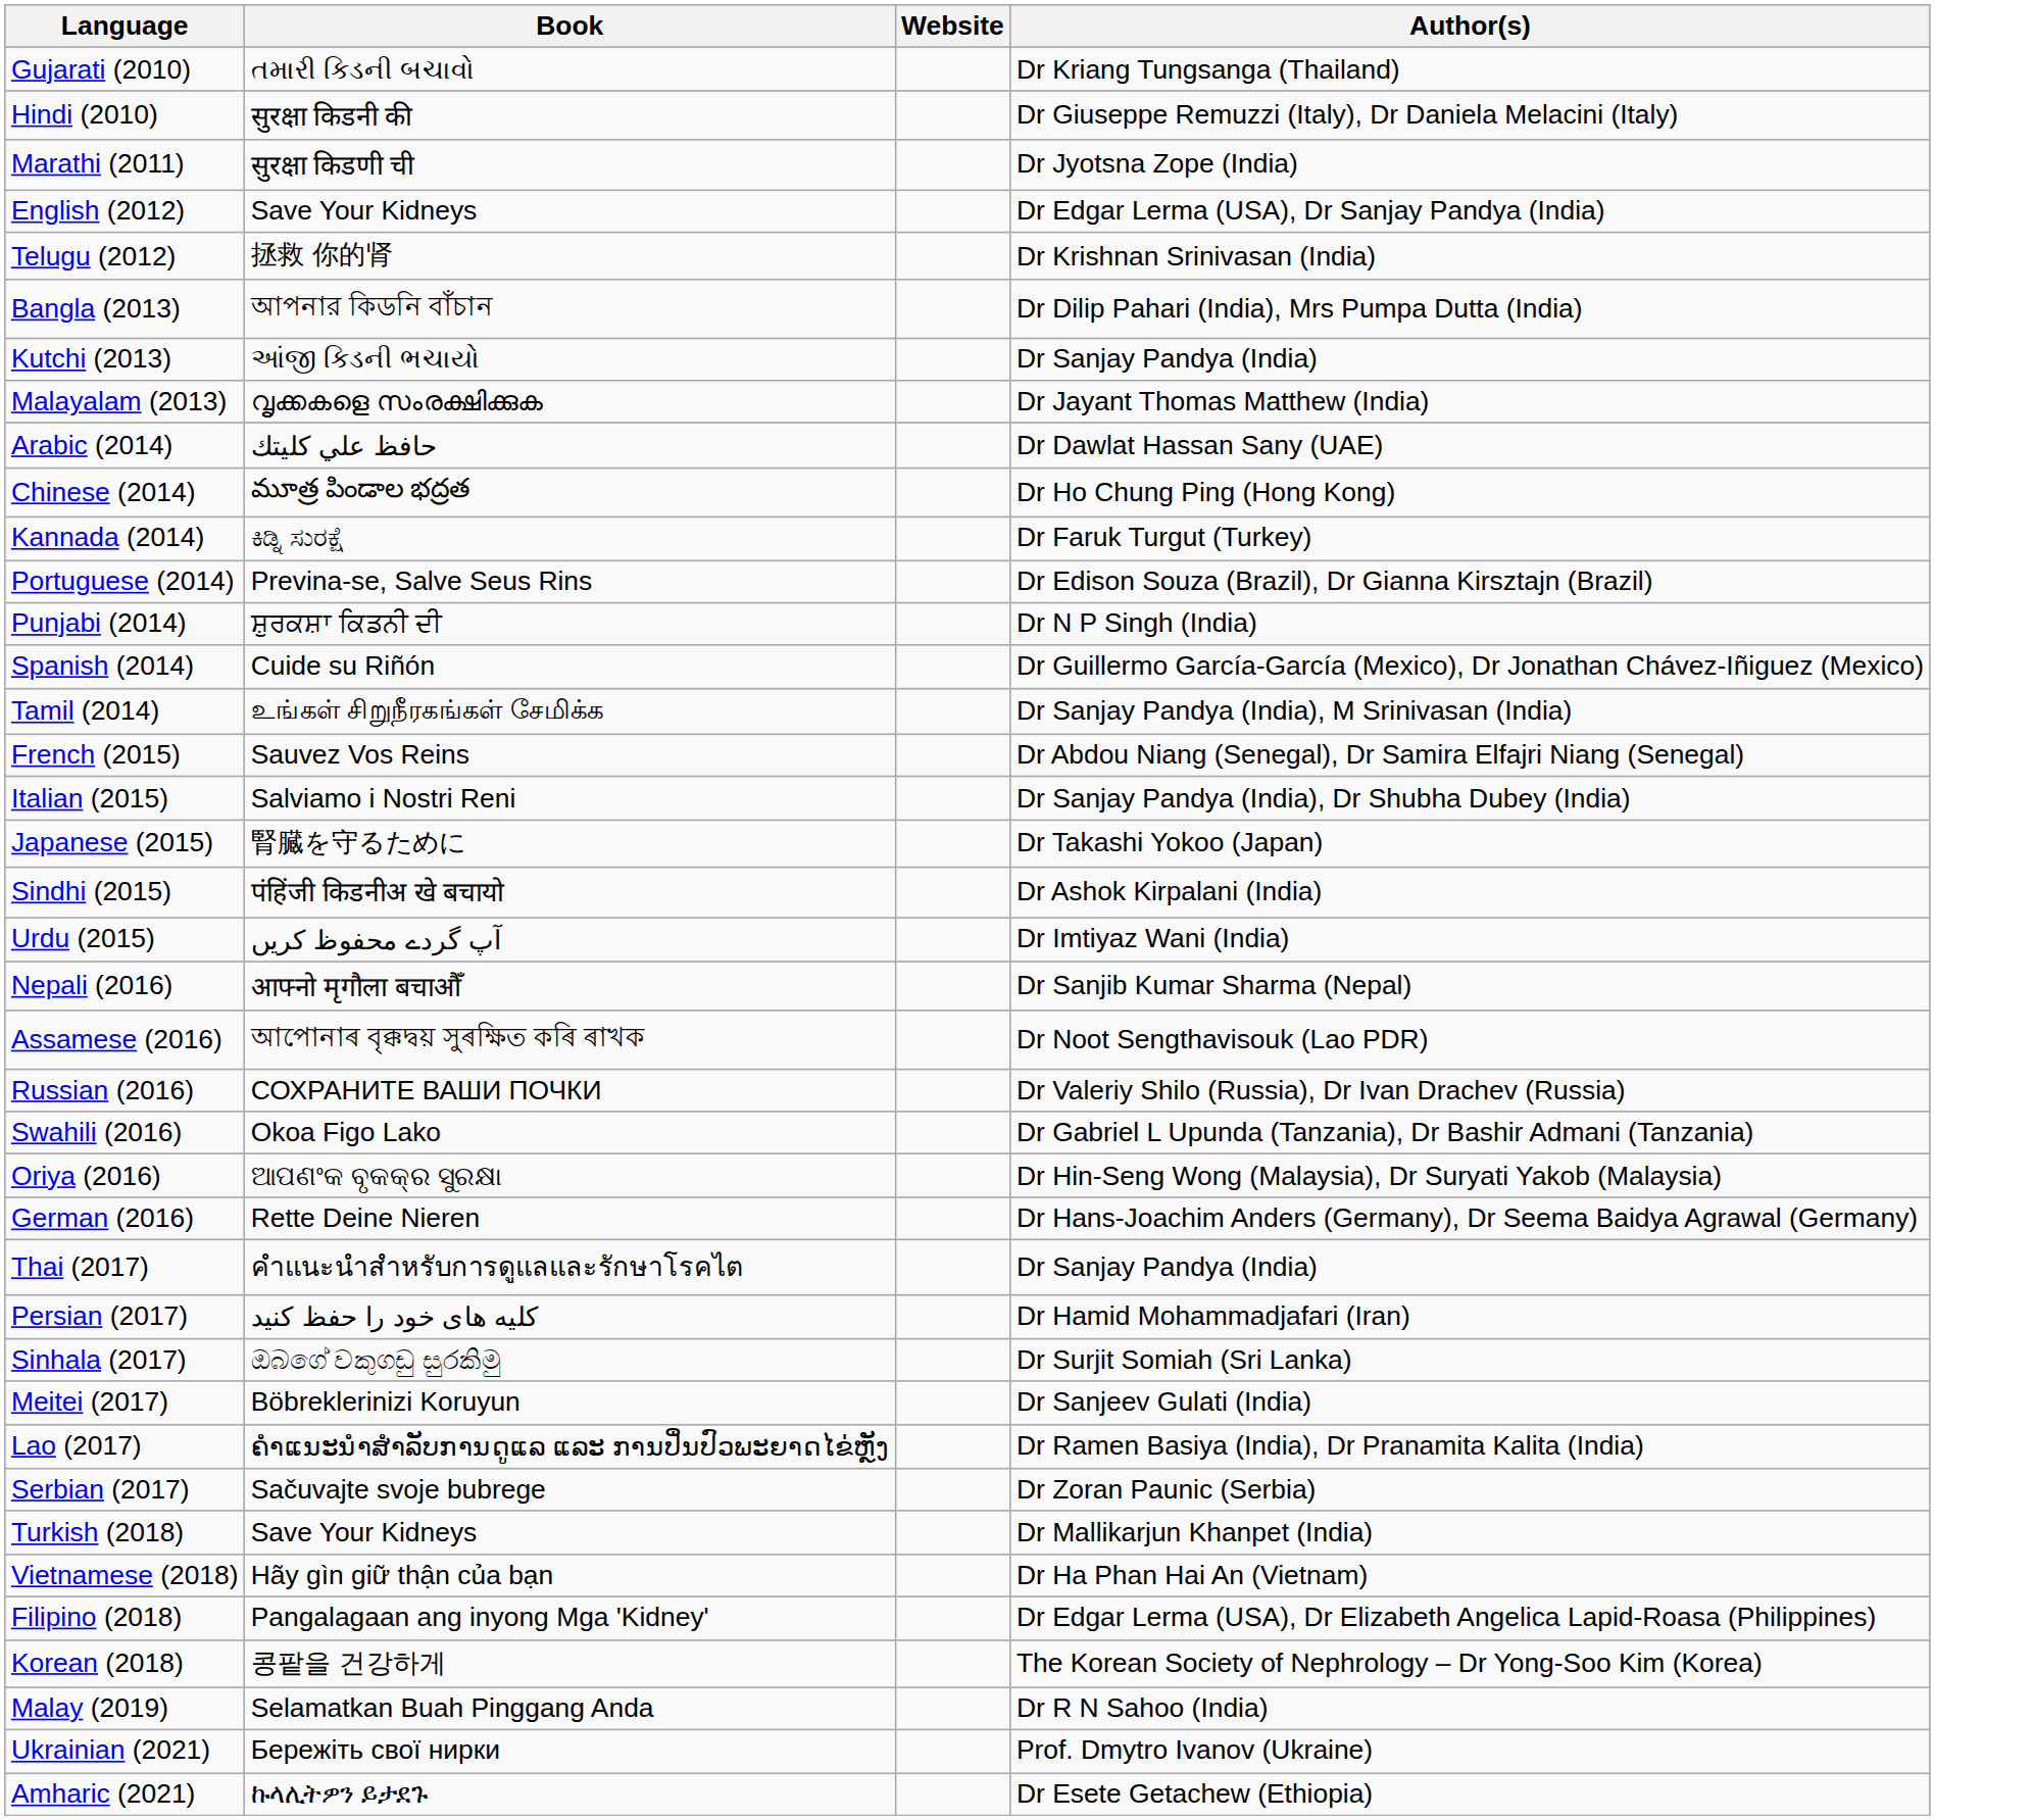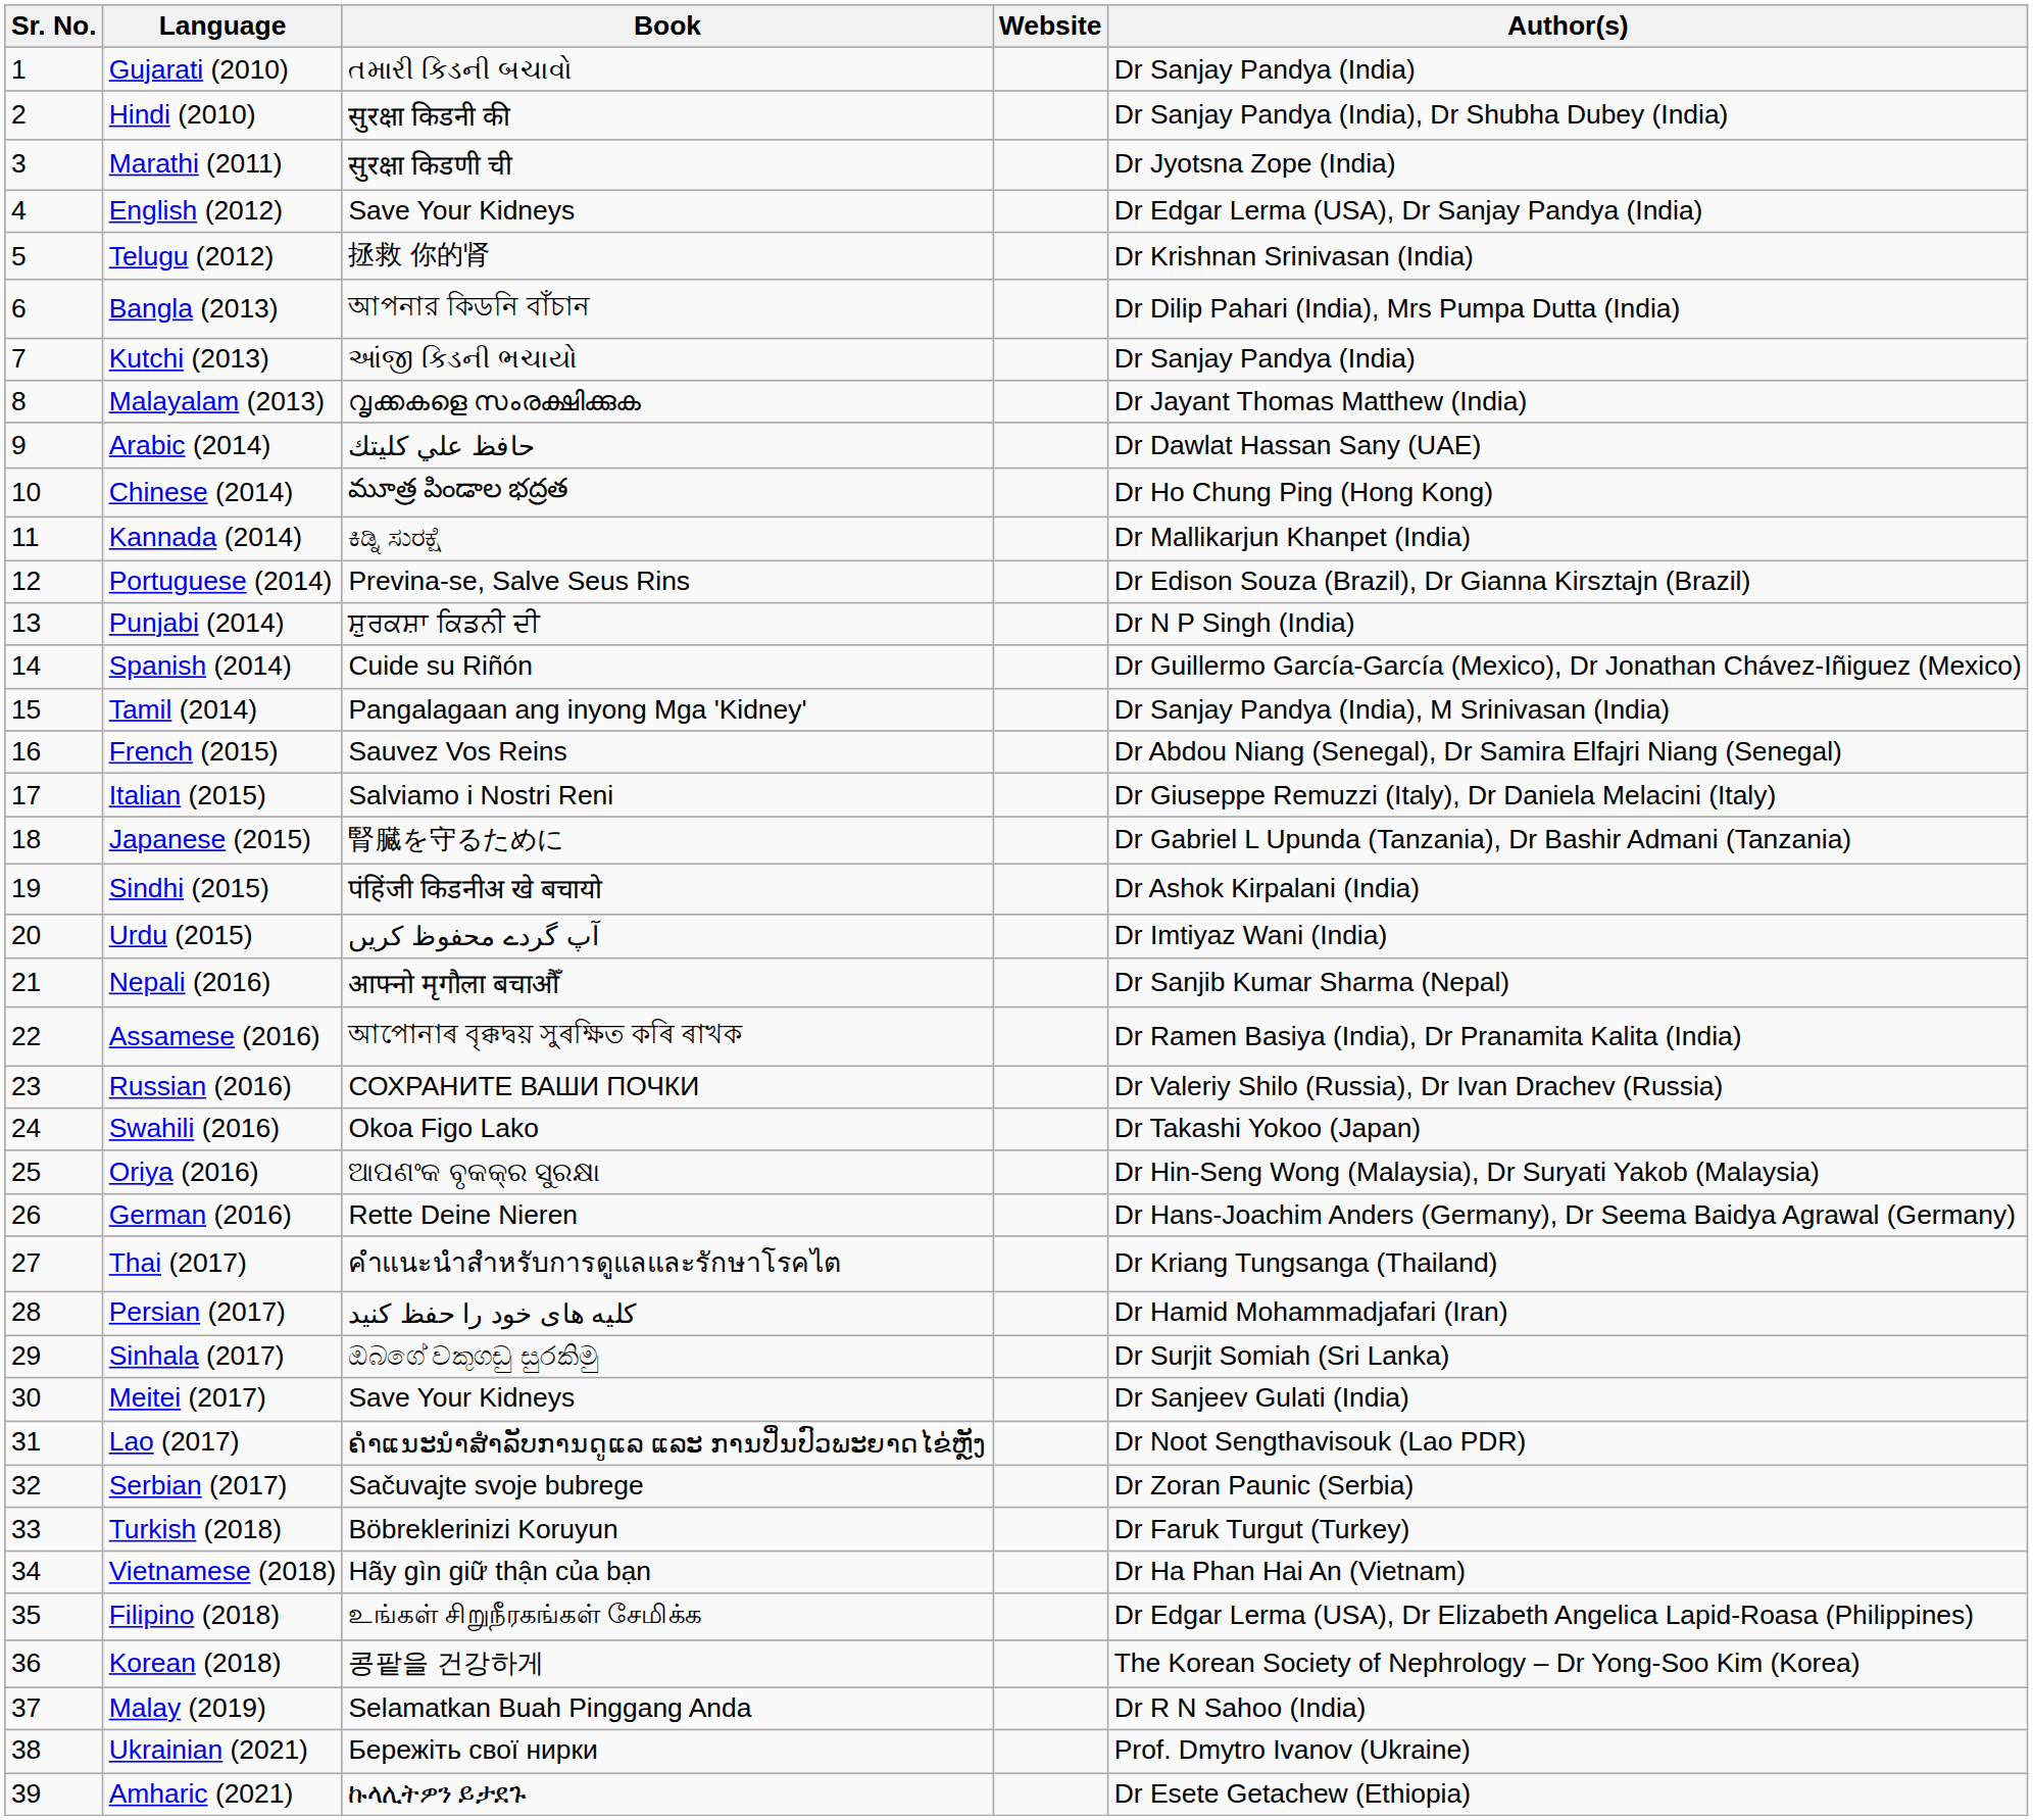+ column: Sr. No. | 1 | 2 | 3 | 4 | 5 | 6 | 7 | 8 | 9 | 10 | 11 | 12 | 13 | 14 | 15 | 16 | 17 | 18 | 19 | 20 | 21 | 22 | 23 | 24 | 25 | 26 | 27 | 28 | 29 | 30 | 31 | 32 | 33 | 34 | 35 | 36 | 37 | 38 | 39
Gujarati (2010) | Author(s): Dr Kriang Tungsanga (Thailand) -> Dr Sanjay Pandya (India)
Hindi (2010) | Author(s): Dr Giuseppe Remuzzi (Italy), Dr Daniela Melacini (Italy) -> Dr Sanjay Pandya (India), Dr Shubha Dubey (India)
Kannada (2014) | Author(s): Dr Faruk Turgut (Turkey) -> Dr Mallikarjun Khanpet (India)
Tamil (2014) | Book: உங்கள் சிறுநீரகங்கள் சேமிக்க -> Pangalagaan ang inyong Mga 'Kidney'
Italian (2015) | Author(s): Dr Sanjay Pandya (India), Dr Shubha Dubey (India) -> Dr Giuseppe Remuzzi (Italy), Dr Daniela Melacini (Italy)
Japanese (2015) | Author(s): Dr Takashi Yokoo (Japan) -> Dr Gabriel L Upunda (Tanzania), Dr Bashir Admani (Tanzania)
Assamese (2016) | Author(s): Dr Noot Sengthavisouk (Lao PDR) -> Dr Ramen Basiya (India), Dr Pranamita Kalita (India)
Swahili (2016) | Author(s): Dr Gabriel L Upunda (Tanzania), Dr Bashir Admani (Tanzania) -> Dr Takashi Yokoo (Japan)
Thai (2017) | Author(s): Dr Sanjay Pandya (India) -> Dr Kriang Tungsanga (Thailand)
Meitei (2017) | Book: Böbreklerinizi Koruyun -> Save Your Kidneys
Lao (2017) | Author(s): Dr Ramen Basiya (India), Dr Pranamita Kalita (India) -> Dr Noot Sengthavisouk (Lao PDR)
Turkish (2018) | Book: Save Your Kidneys -> Böbreklerinizi Koruyun
Turkish (2018) | Author(s): Dr Mallikarjun Khanpet (India) -> Dr Faruk Turgut (Turkey)
Filipino (2018) | Book: Pangalagaan ang inyong Mga 'Kidney' -> உங்கள் சிறுநீரகங்கள் சேமிக்க
